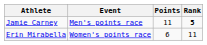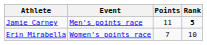Erin Mirabella | Points: 6 -> 7
Erin Mirabella | Rank: 11 -> 10
